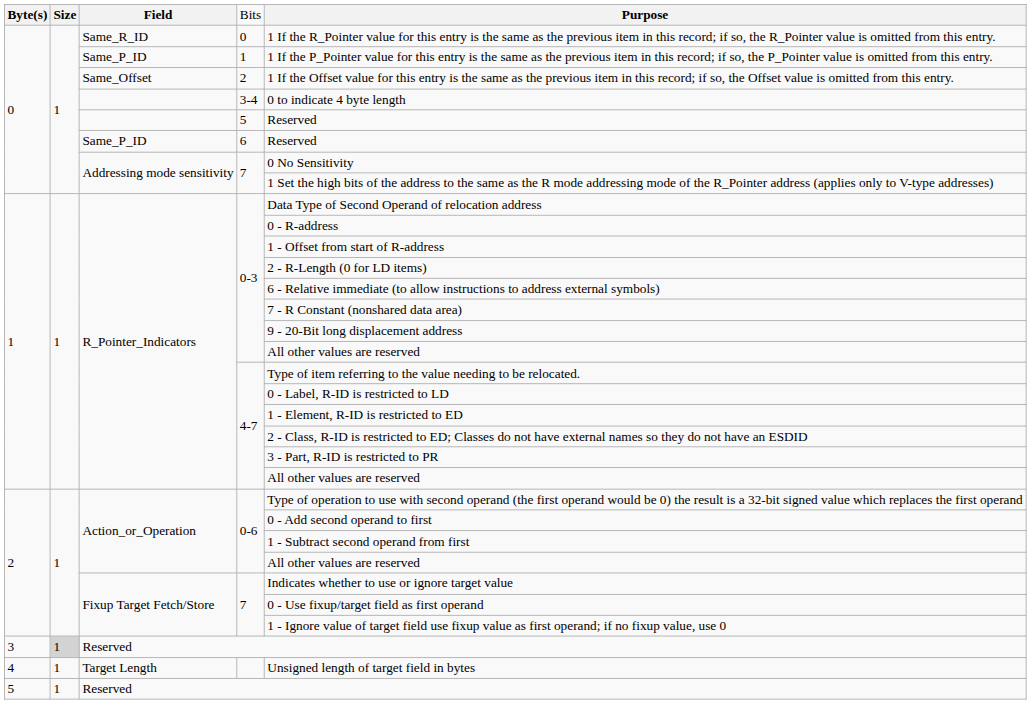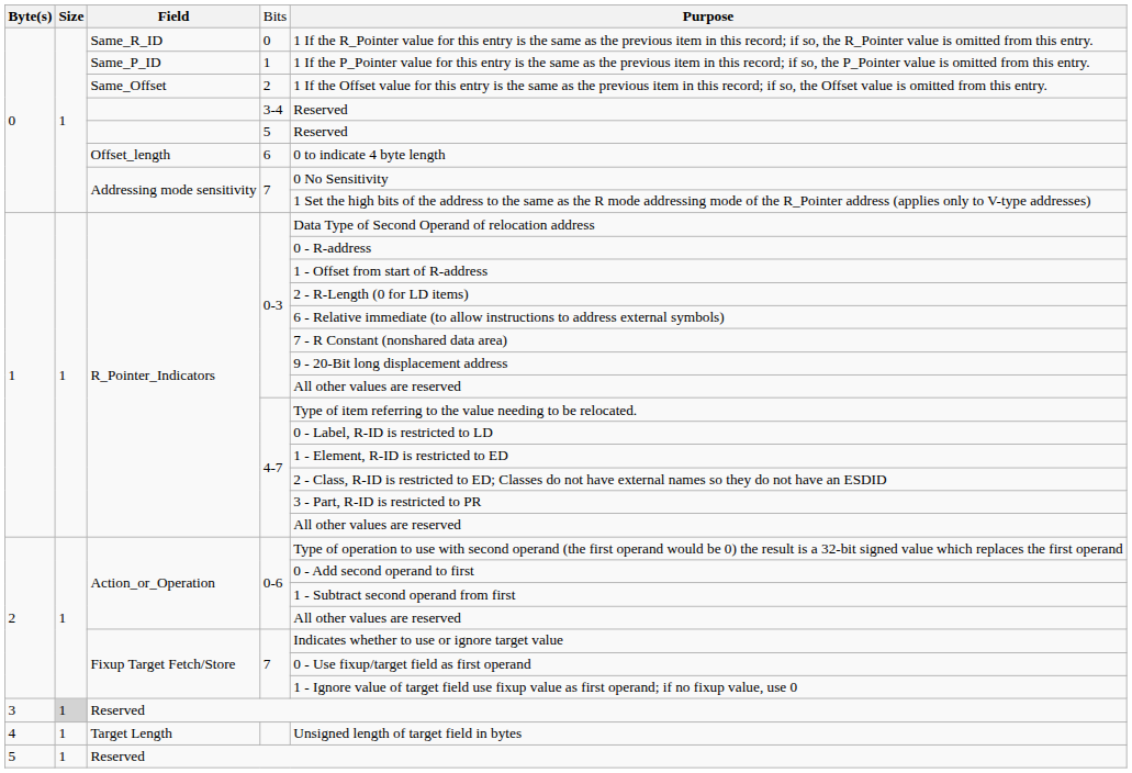3-4 | column 5: 0 to indicate 4 byte length -> Reserved
6 | column 3: Same_P_ID -> Offset_length
6 | column 5: Reserved -> 0 to indicate 4 byte length
